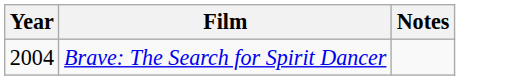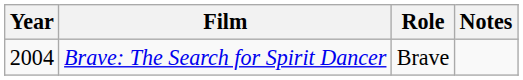+ column: Role | Brave
